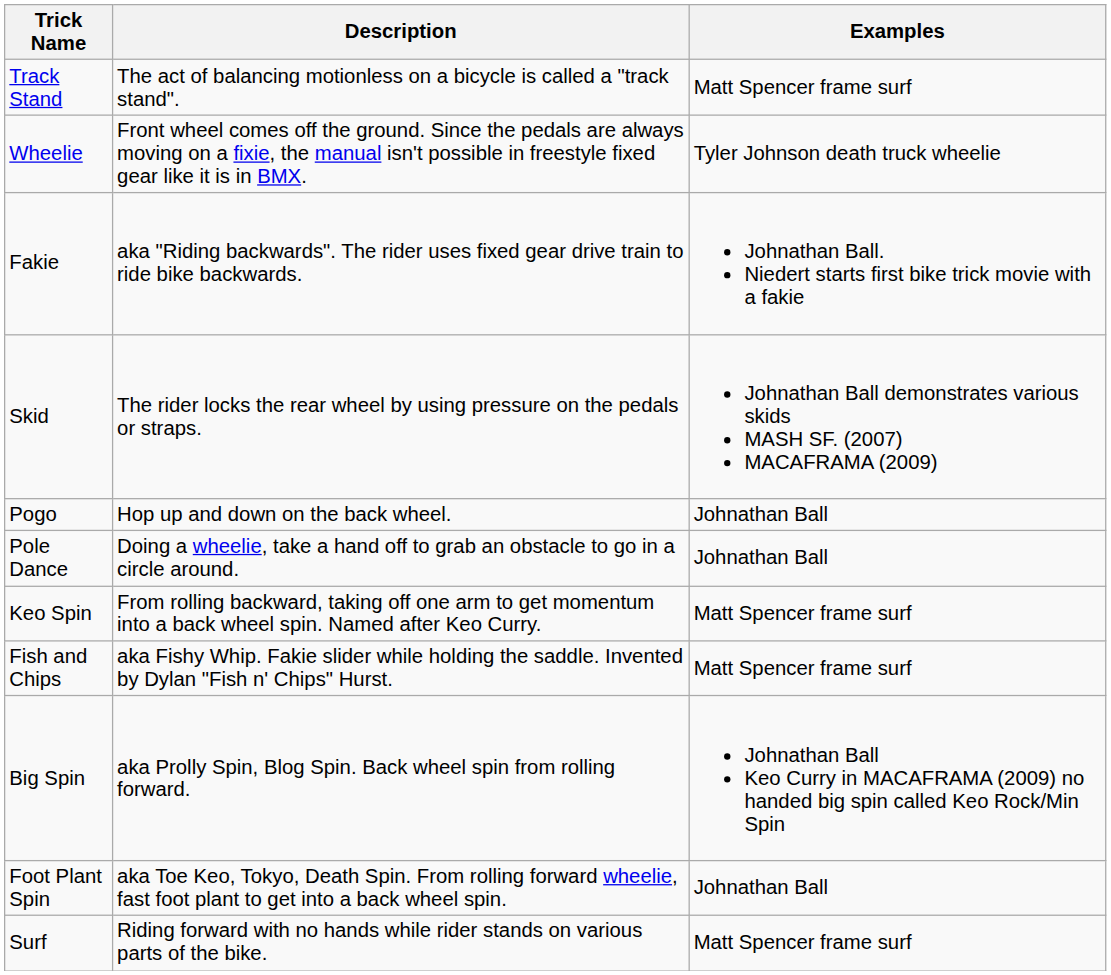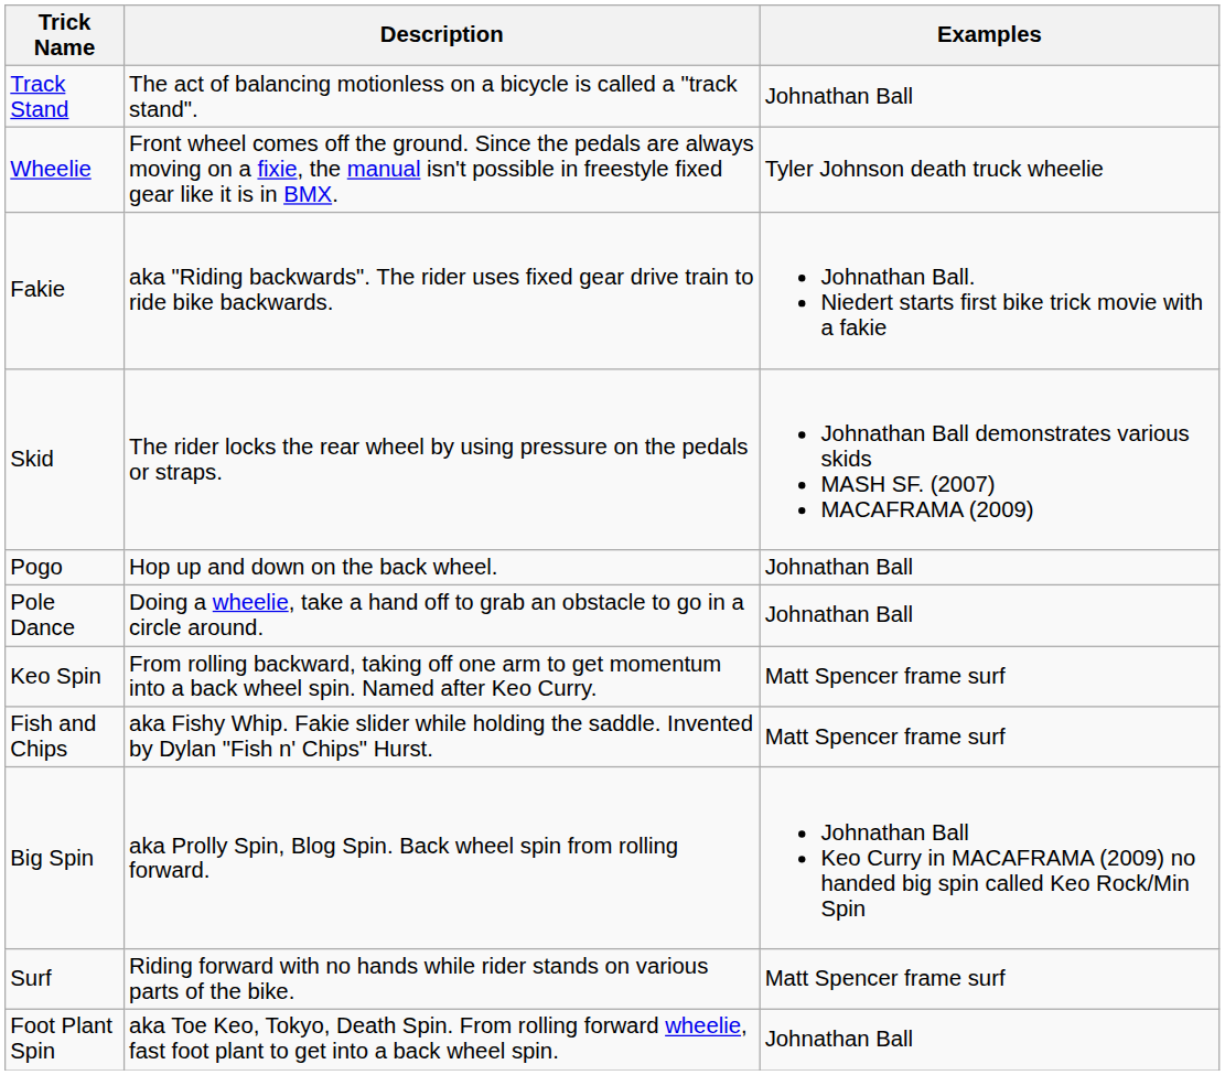Track Stand | Examples: Matt Spencer frame surf -> Johnathan Ball
rows swapped: Foot Plant Spin <-> Surf
